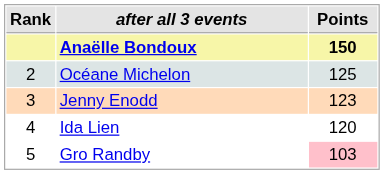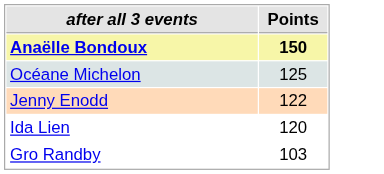- column: Rank | 2 | 3 | 4 | 5
Jenny Enodd | Points: 123 -> 122
Gro Randby | Points: pink background -> no background
